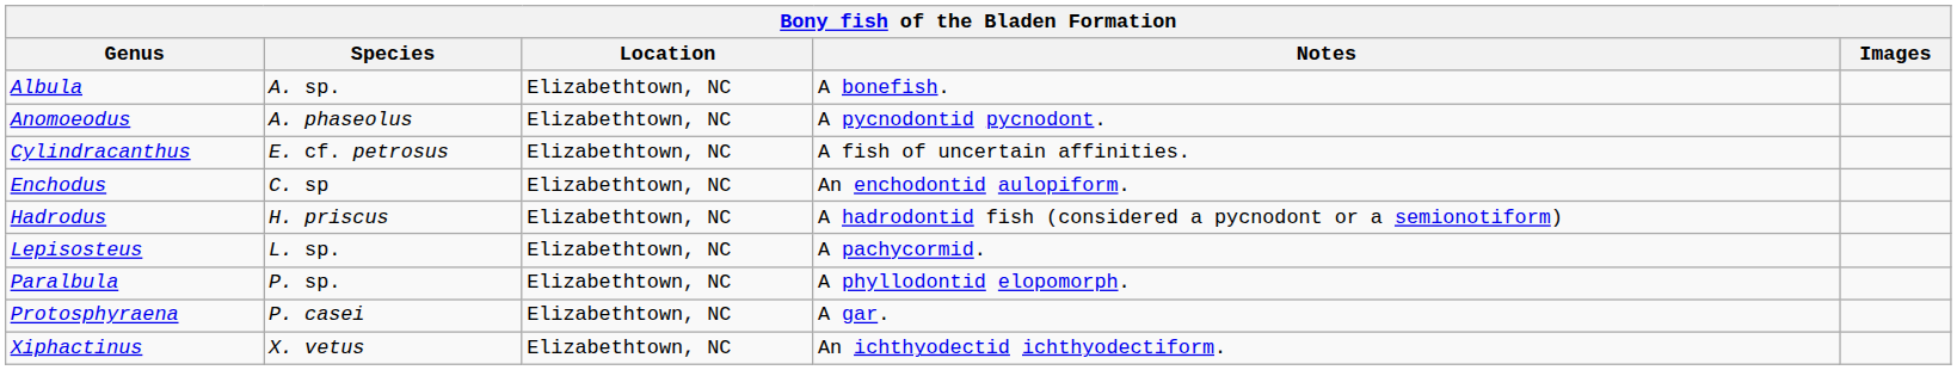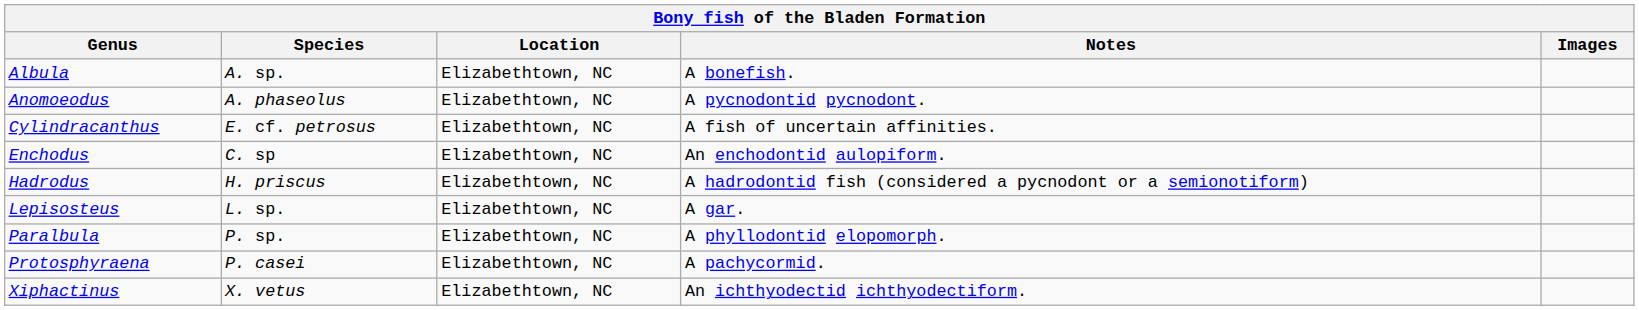Lepisosteus | Notes: A pachycormid. -> A gar.
Protosphyraena | Notes: A gar. -> A pachycormid.
